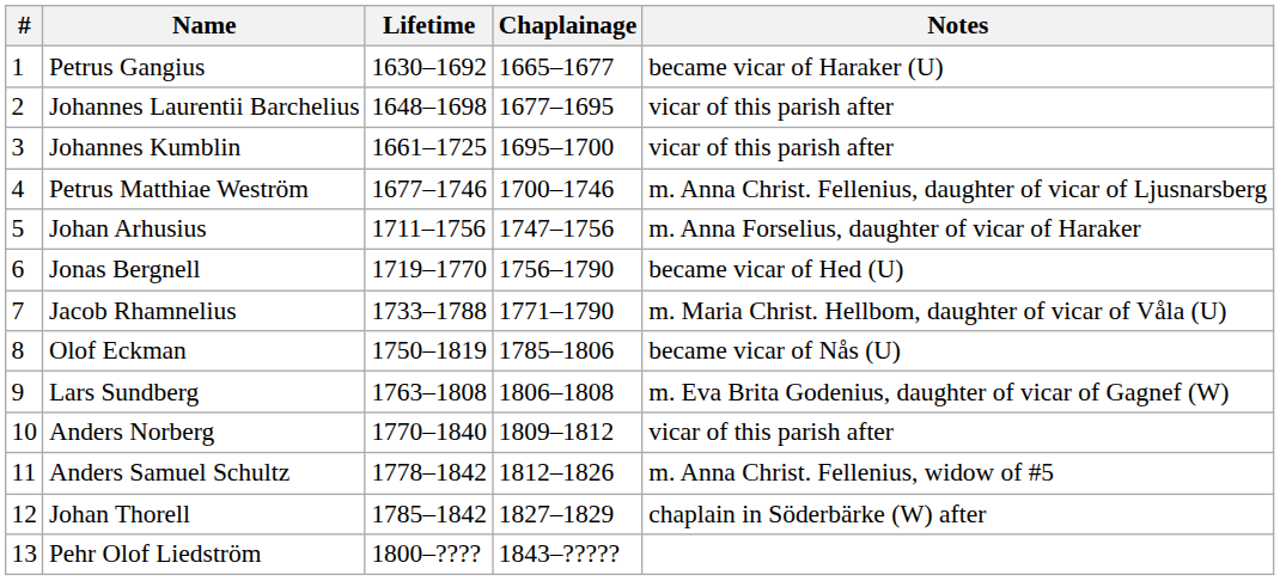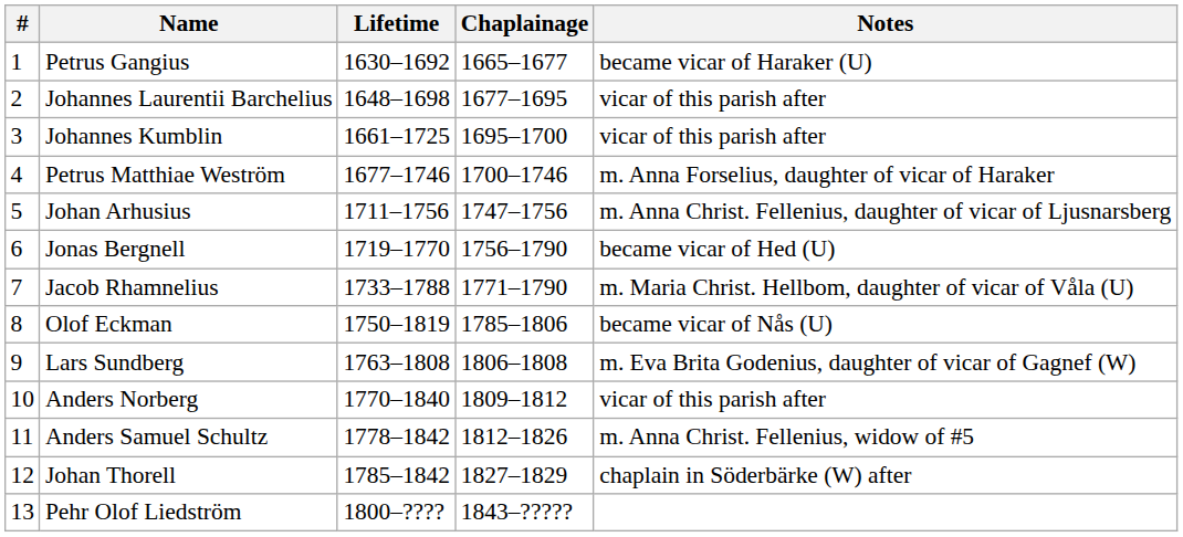Petrus Matthiae Weström | Notes: m. Anna Christ. Fellenius, daughter of vicar of Ljusnarsberg -> m. Anna Forselius, daughter of vicar of Haraker
Johan Arhusius | Notes: m. Anna Forselius, daughter of vicar of Haraker -> m. Anna Christ. Fellenius, daughter of vicar of Ljusnarsberg
